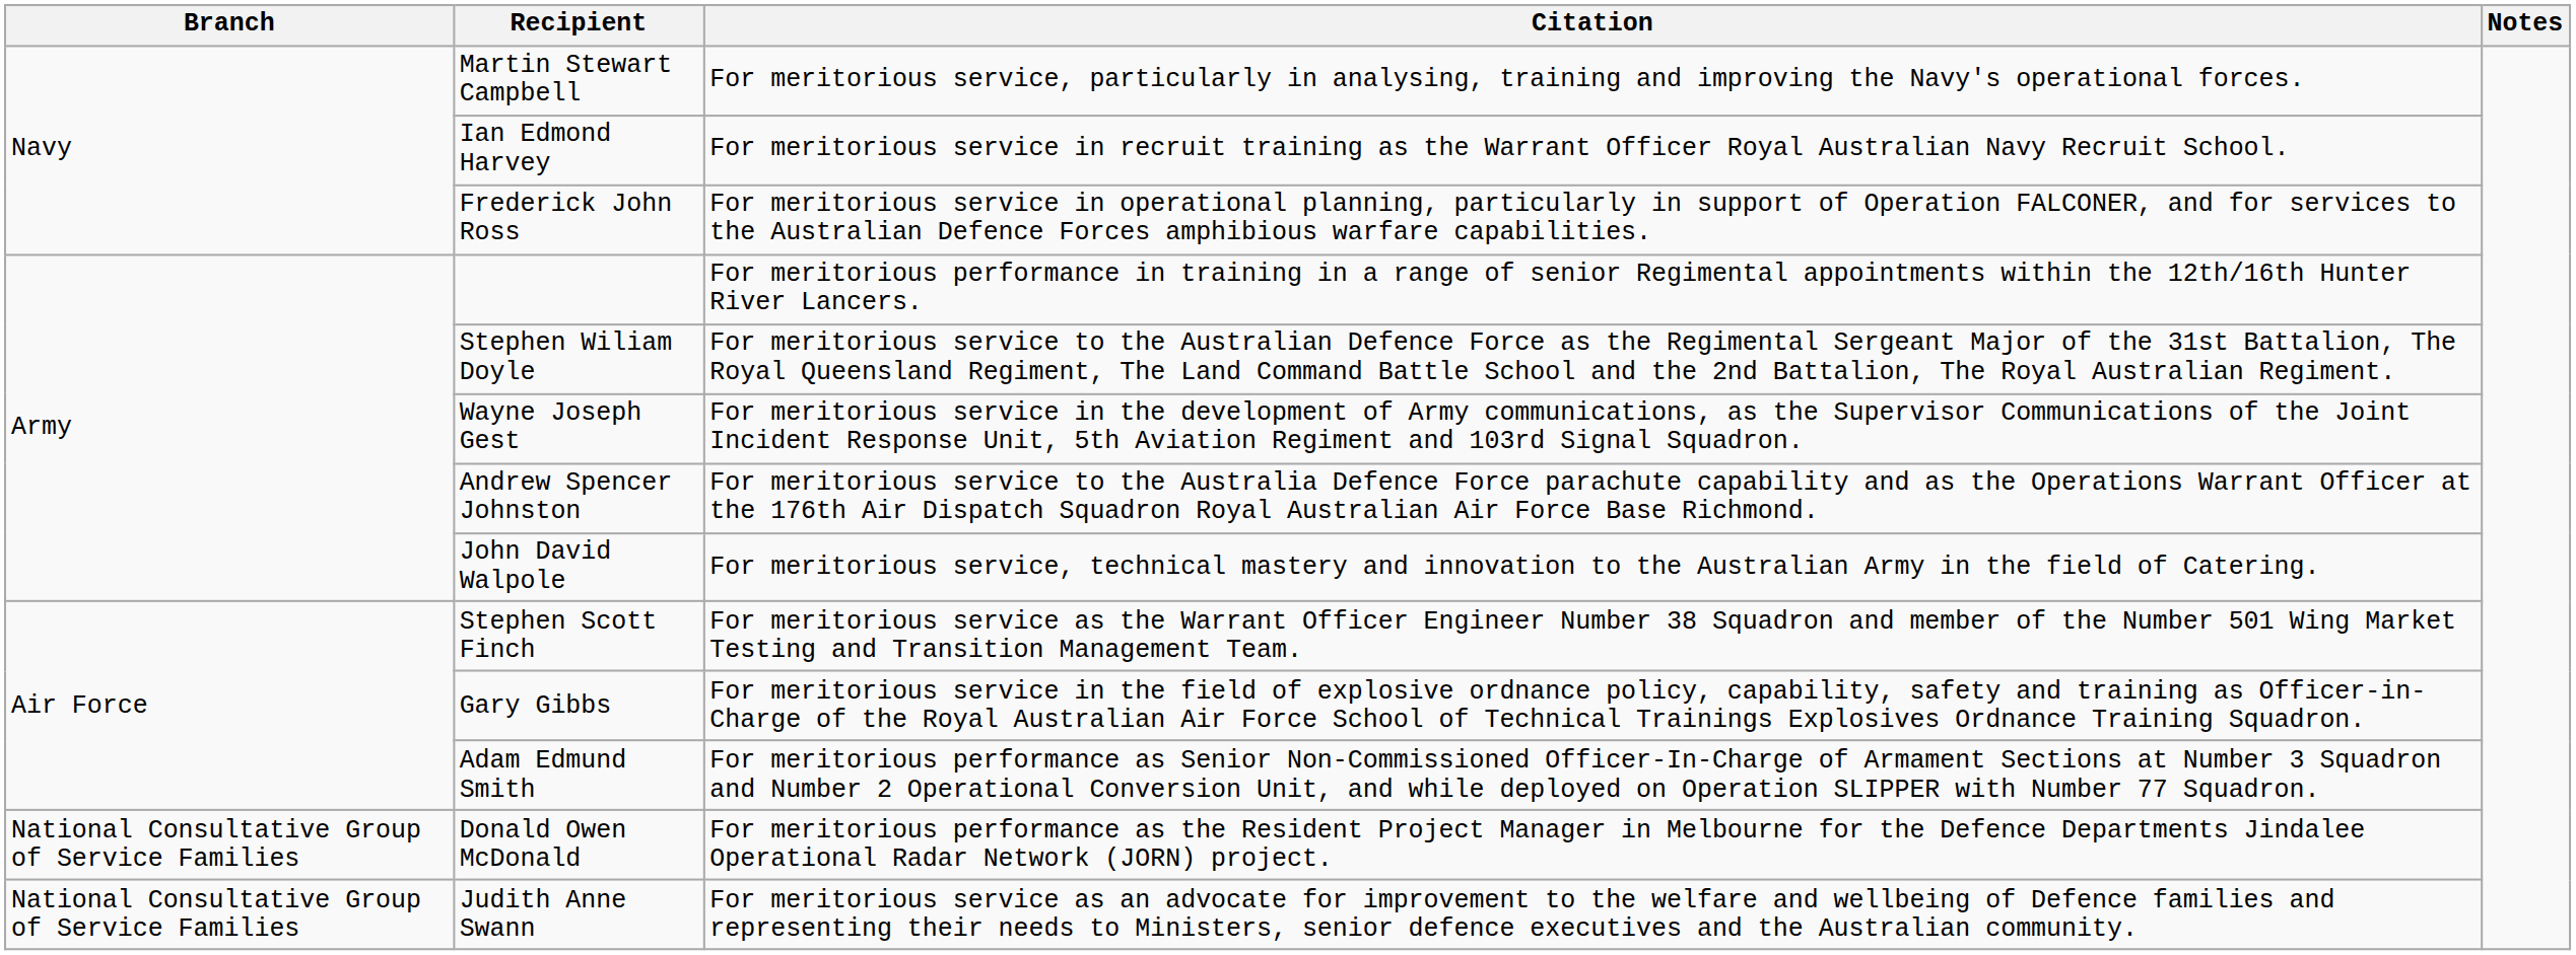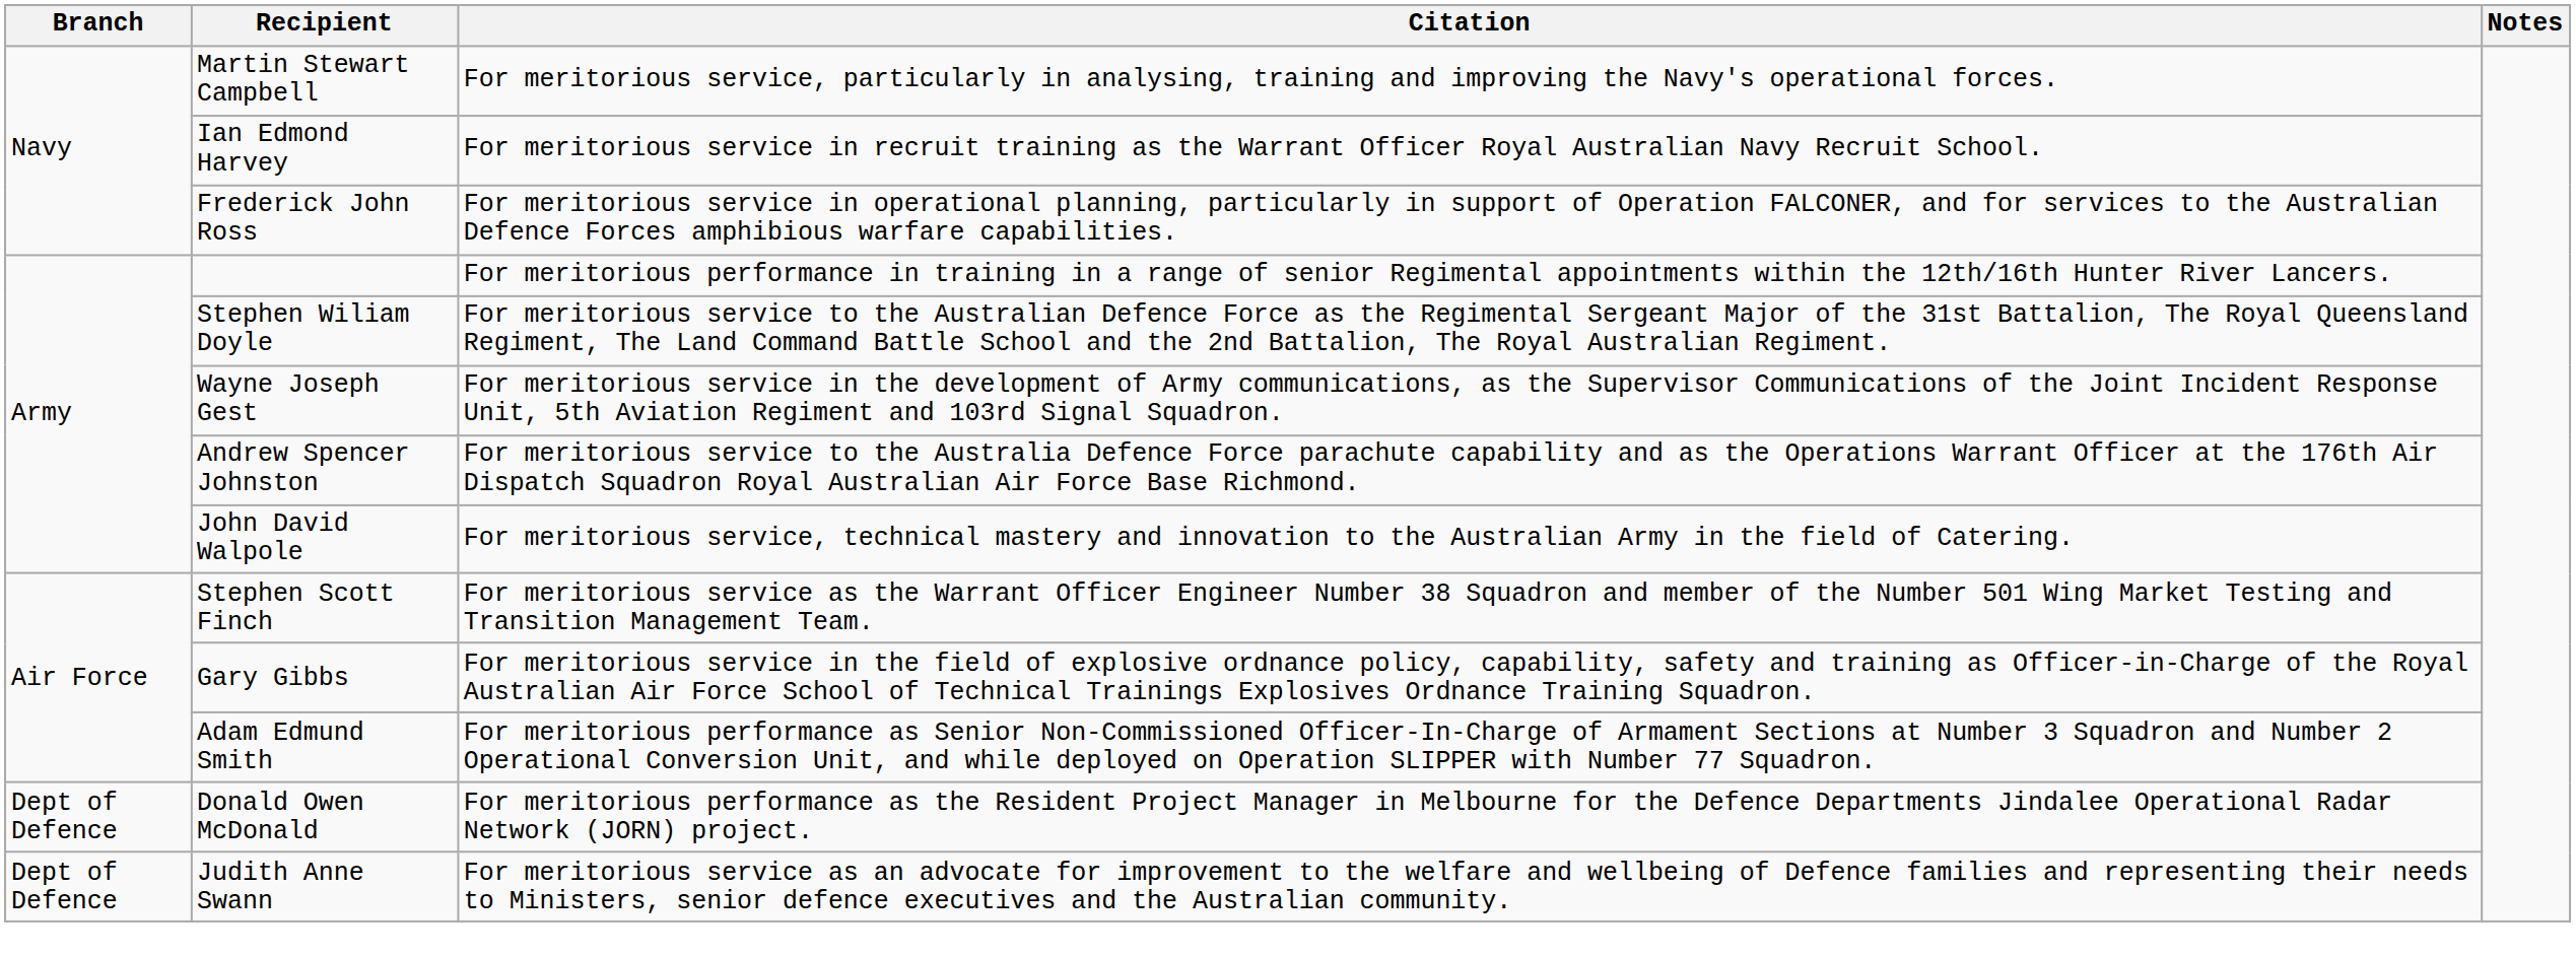Donald Owen McDonald | Branch: National Consultative Group of Service Families -> Dept of Defence
Judith Anne Swann | Branch: National Consultative Group of Service Families -> Dept of Defence
